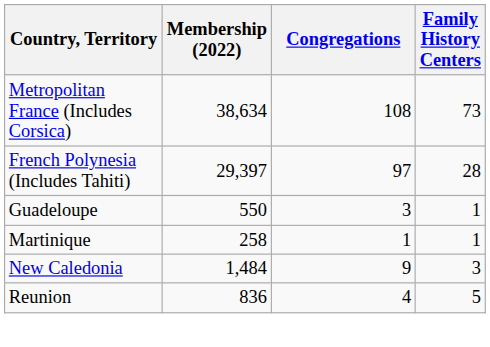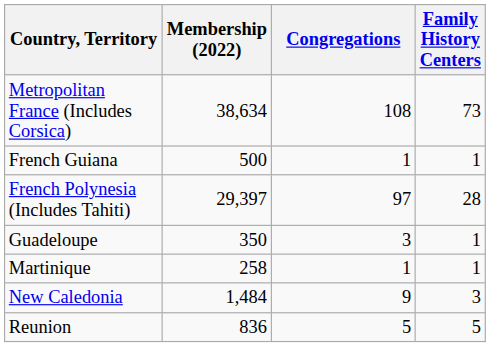+ row: French Guiana | 500 | 1 | 1
Guadeloupe | Membership (2022): 550 -> 350
Reunion | Congregations: 4 -> 5
